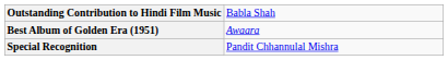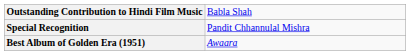rows swapped: Best Album of Golden Era (1951) <-> Special Recognition
